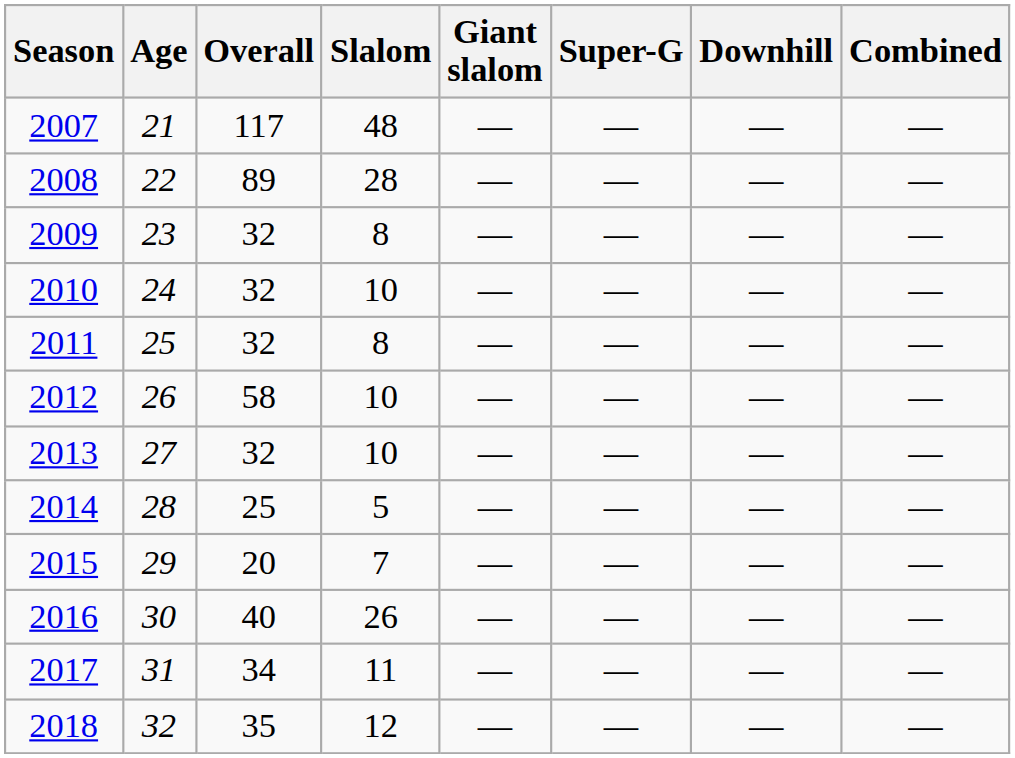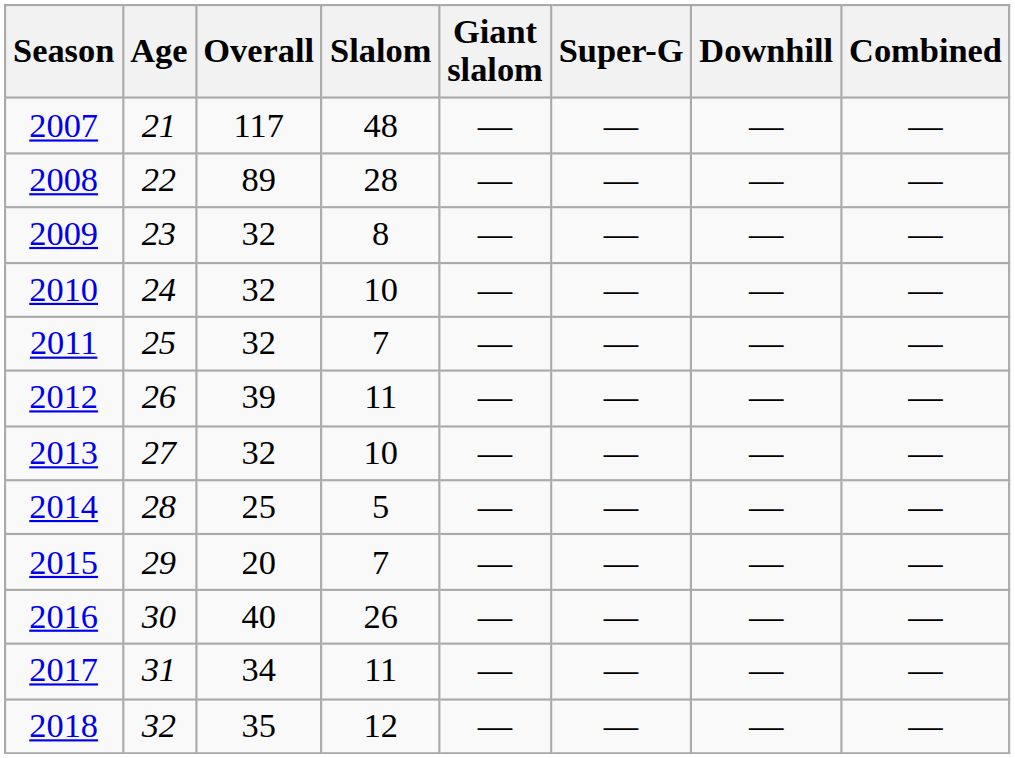2011 | Slalom: 8 -> 7
2012 | Overall: 58 -> 39
2012 | Slalom: 10 -> 11
